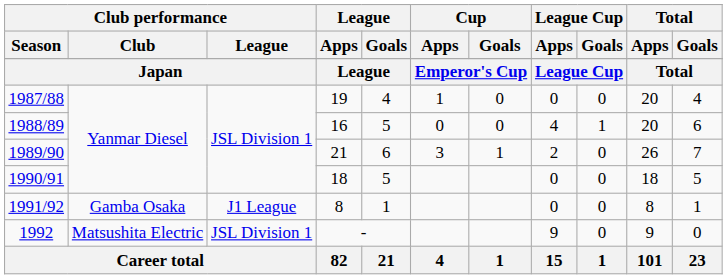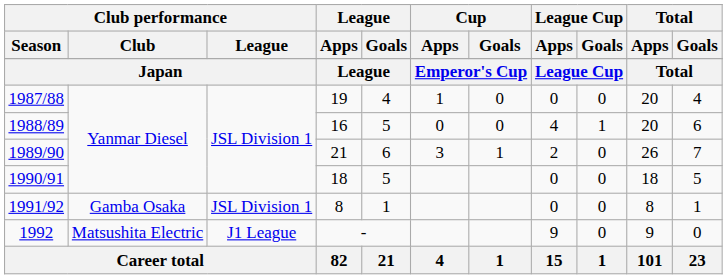1991/92 | Club performance / League: J1 League -> JSL Division 1
1992 | Club performance / League: JSL Division 1 -> J1 League
